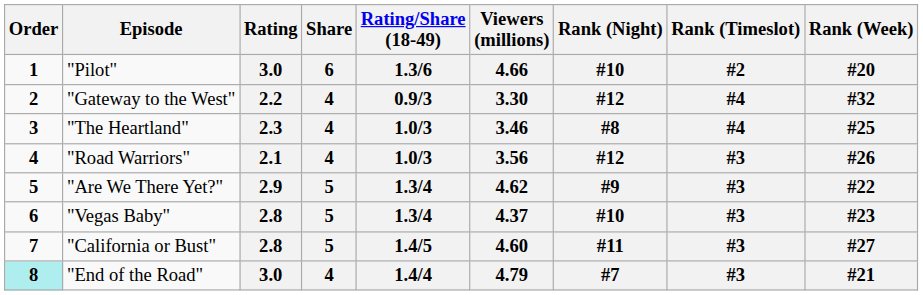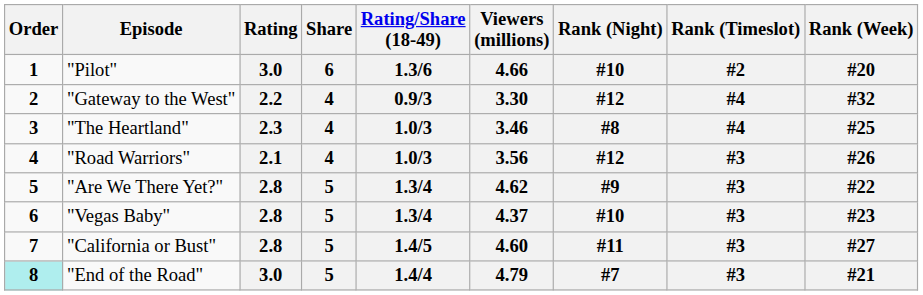"Are We There Yet?" | Rating: 2.9 -> 2.8
"End of the Road" | Share: 4 -> 5
